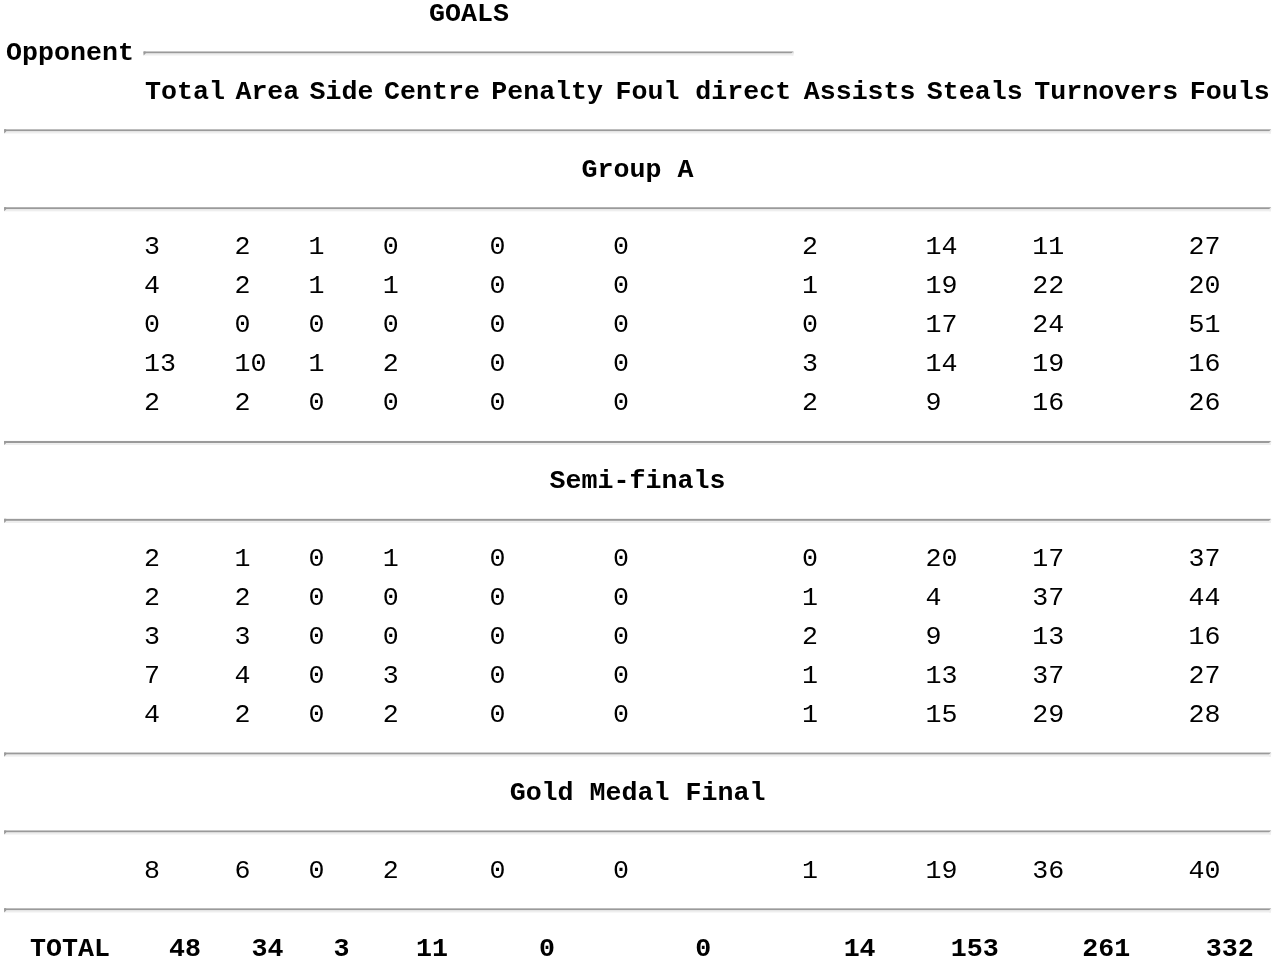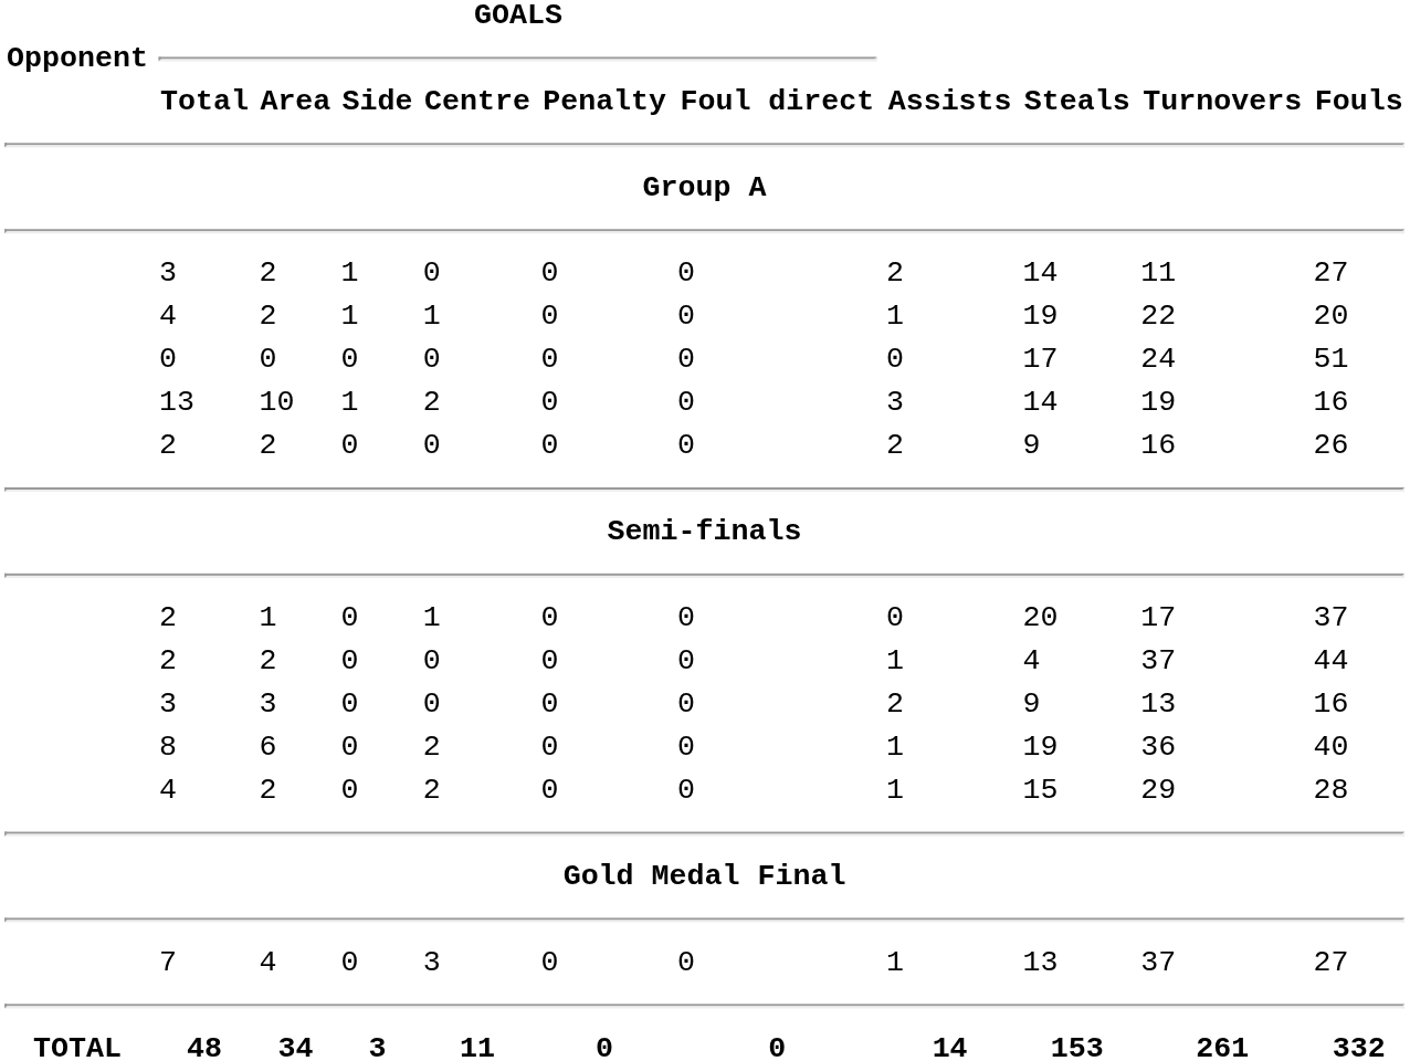rows swapped: 7 <-> 8
